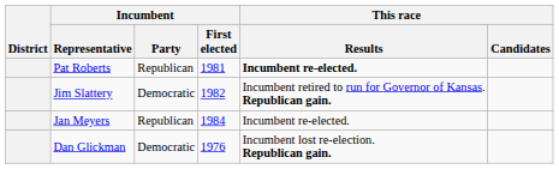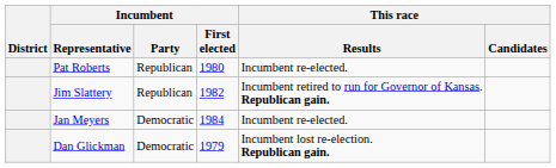Pat Roberts | Incumbent / First elected: 1981 -> 1980
Pat Roberts | This race / Results: bold -> normal
Jim Slattery | Incumbent / Party: Democratic -> Republican
Jan Meyers | Incumbent / Party: Republican -> Democratic
Dan Glickman | Incumbent / First elected: 1976 -> 1979
